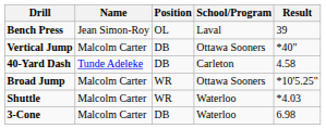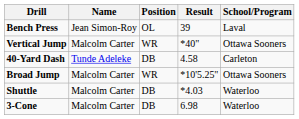columns swapped: School/Program <-> Result
Vertical Jump | Position: DB -> WR
Shuttle | Position: WR -> DB
